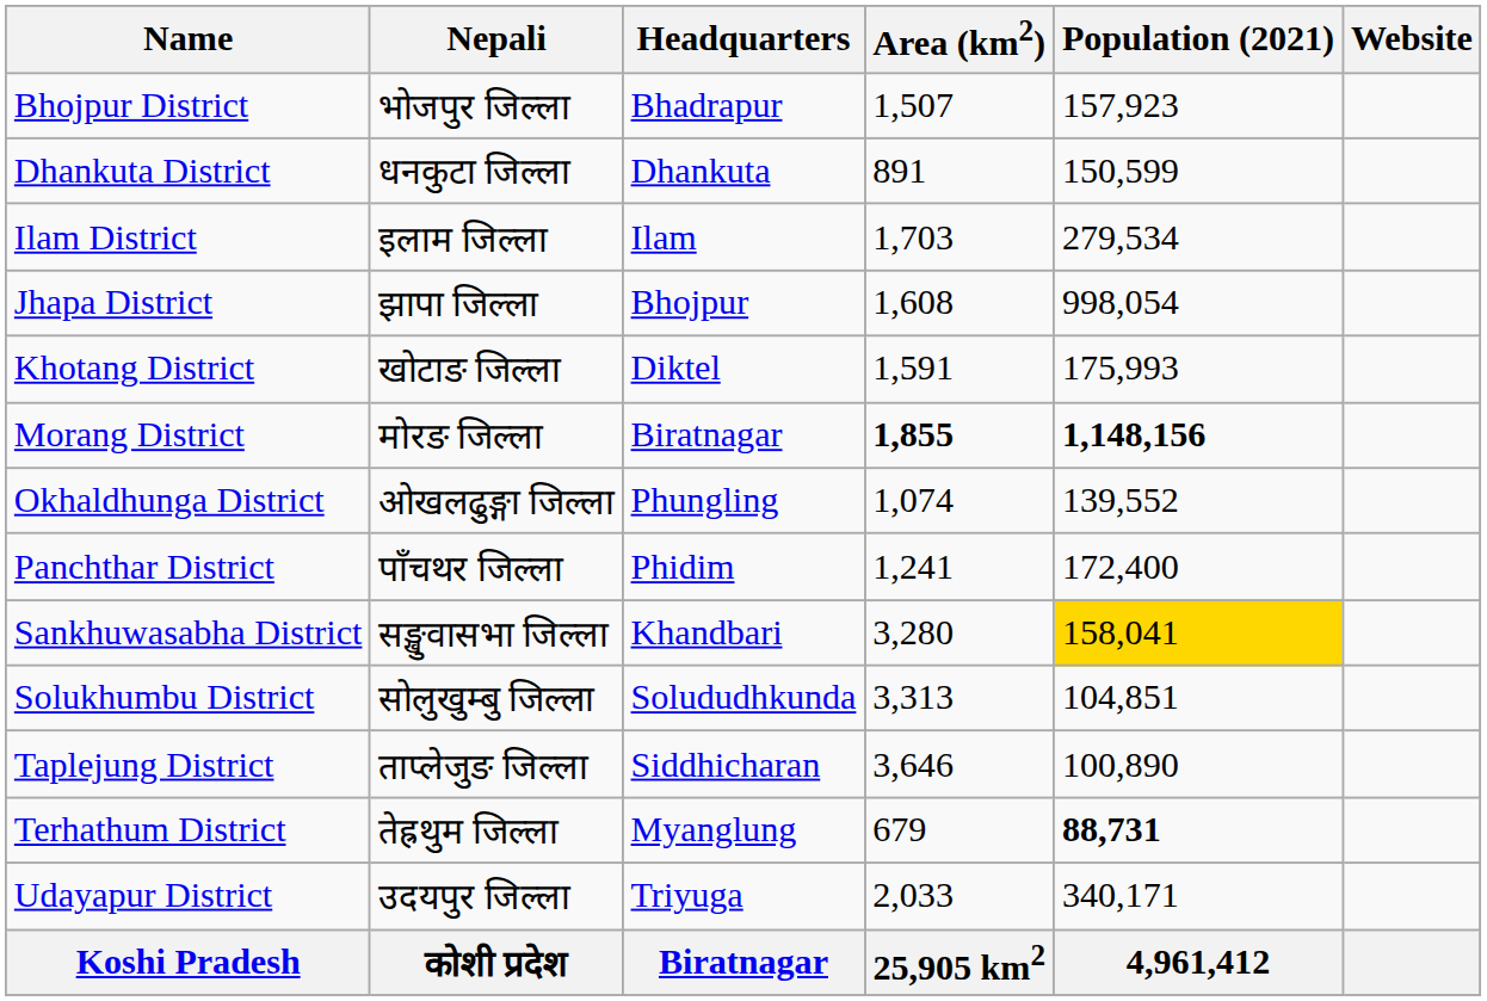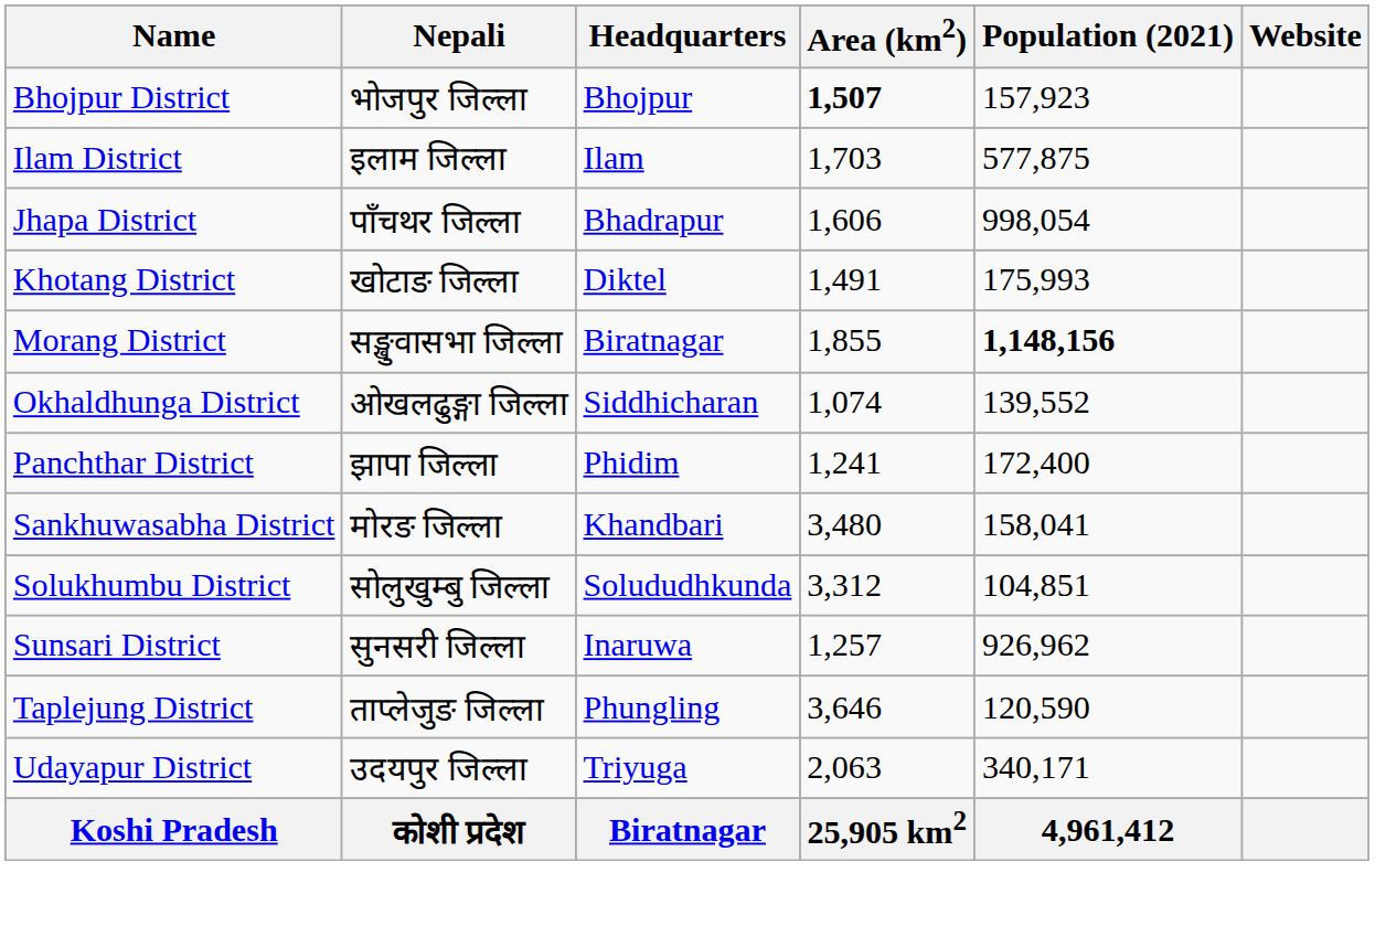Bhojpur District | Headquarters: Bhadrapur -> Bhojpur
Bhojpur District | Area (km2): normal -> bold
- row: Dhankuta District | धनकुटा जिल्ला | Dhankuta | 891 | 150,599
Ilam District | Population (2021): 279,534 -> 577,875
Jhapa District | Nepali: झापा जिल्ला -> पाँचथर जिल्ला
Jhapa District | Headquarters: Bhojpur -> Bhadrapur
Jhapa District | Area (km2): 1,608 -> 1,606
Khotang District | Area (km2): 1,591 -> 1,491
Morang District | Nepali: मोरङ जिल्ला -> सङ्खुवासभा जिल्ला
Morang District | Area (km2): bold -> normal
Okhaldhunga District | Headquarters: Phungling -> Siddhicharan
Panchthar District | Nepali: पाँचथर जिल्ला -> झापा जिल्ला
Sankhuwasabha District | Nepali: सङ्खुवासभा जिल्ला -> मोरङ जिल्ला
Sankhuwasabha District | Area (km2): 3,280 -> 3,480
Sankhuwasabha District | Population (2021): gold background -> no background
Solukhumbu District | Area (km2): 3,313 -> 3,312
+ row: Sunsari District | सुनसरी जिल्ला | Inaruwa | 1,257 | 926,962
Taplejung District | Headquarters: Siddhicharan -> Phungling
Taplejung District | Population (2021): 100,890 -> 120,590
- row: Terhathum District | तेह्रथुम जिल्ला | Myanglung | 679 | 88,731
Udayapur District | Area (km2): 2,033 -> 2,063
